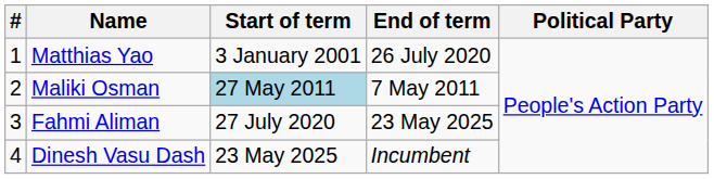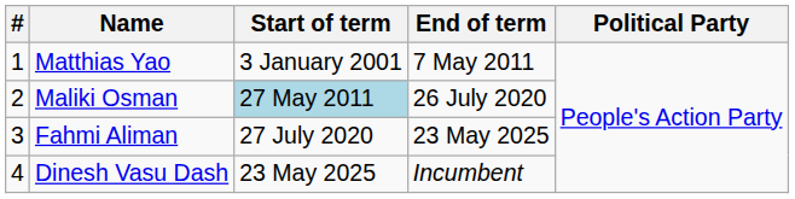Matthias Yao | End of term: 26 July 2020 -> 7 May 2011
Maliki Osman | End of term: 7 May 2011 -> 26 July 2020
